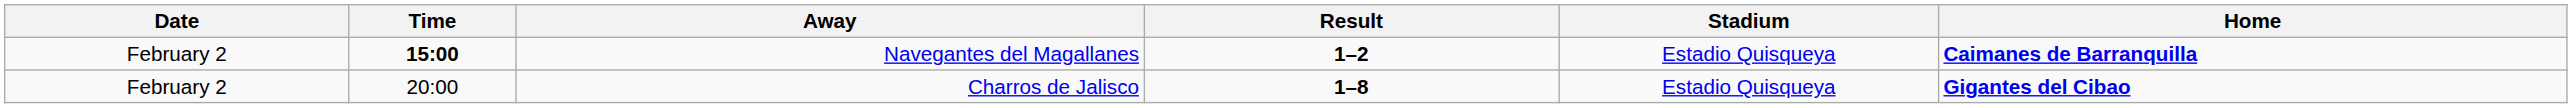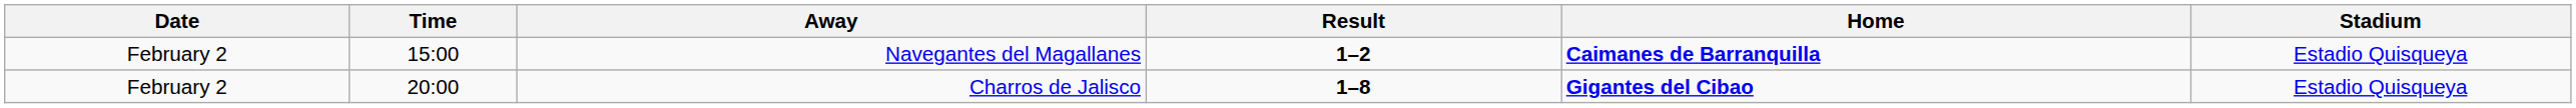columns swapped: Home <-> Stadium
Navegantes del Magallanes | Time: bold -> normal
